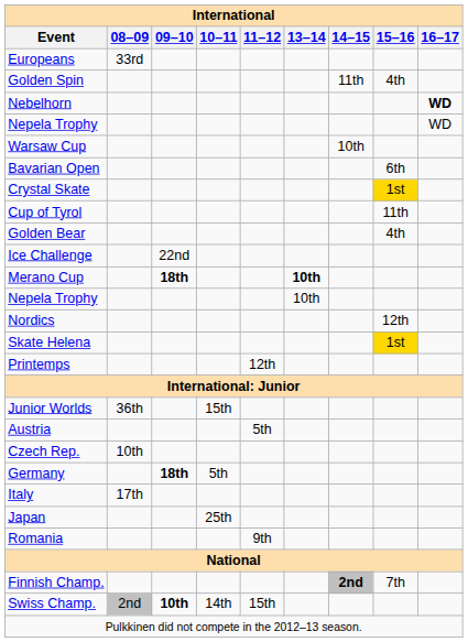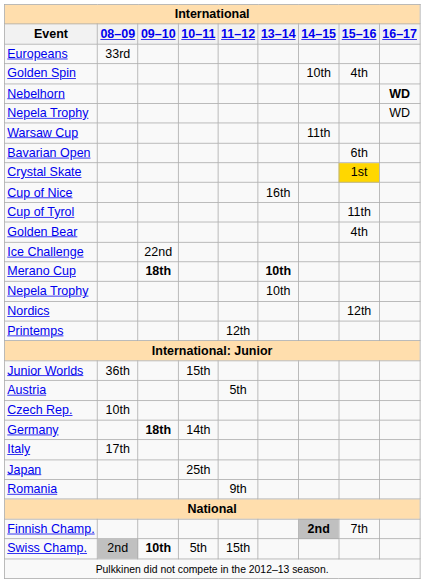Golden Spin | 14–15: 11th -> 10th
Warsaw Cup | 14–15: 10th -> 11th
+ row: Cup of Nice | 16th
- row: Skate Helena | 1st
Germany | 10–11: 5th -> 14th
Swiss Champ. | 10–11: 14th -> 5th
